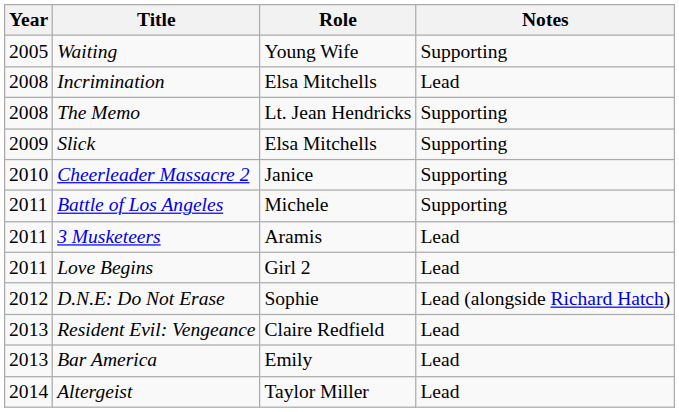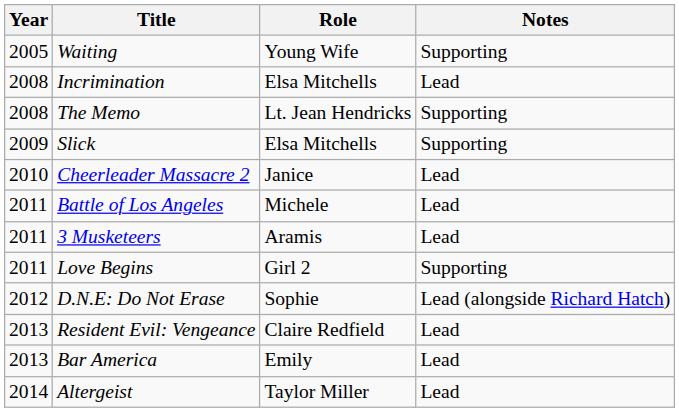Cheerleader Massacre 2 | Notes: Supporting -> Lead
Battle of Los Angeles | Notes: Supporting -> Lead
Love Begins | Notes: Lead -> Supporting
